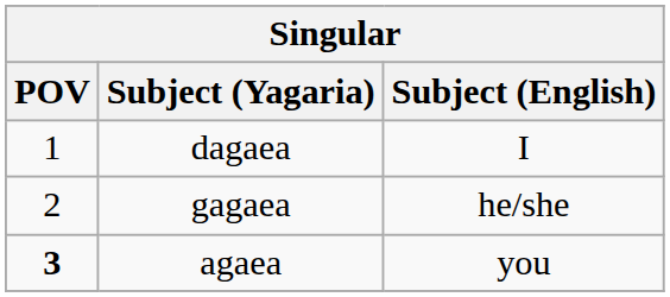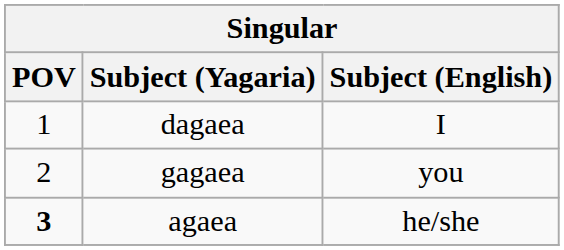gagaea | Subject (English): he/she -> you
agaea | Subject (English): you -> he/she
